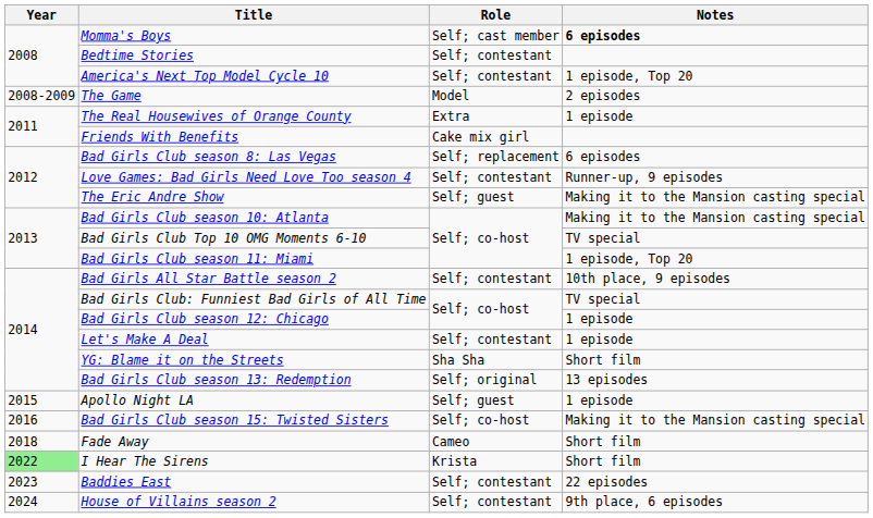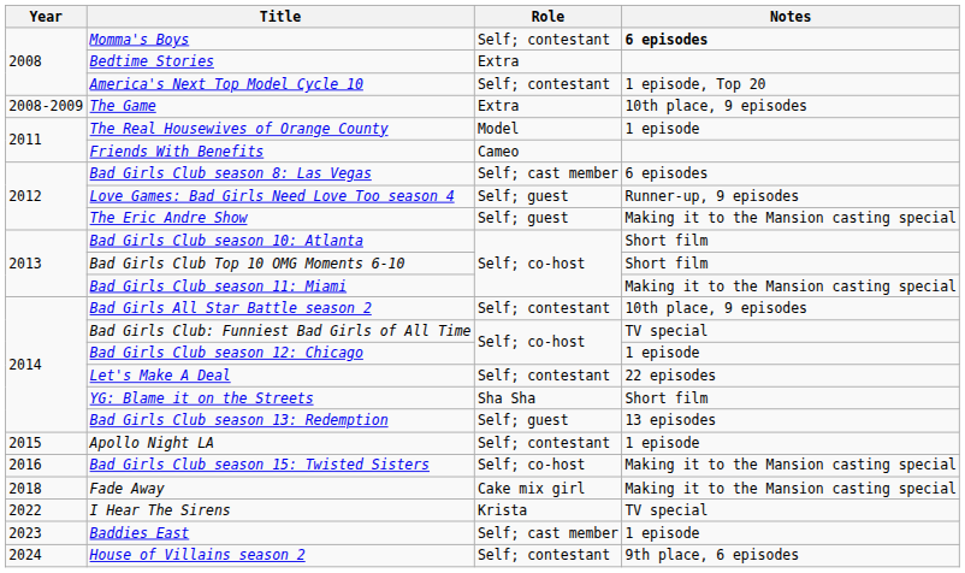Momma's Boys | Role: Self; cast member -> Self; contestant
Bedtime Stories | Role: Self; contestant -> Extra
The Game | Role: Model -> Extra
The Game | Notes: 2 episodes -> 10th place, 9 episodes
The Real Housewives of Orange County | Role: Extra -> Model
Friends With Benefits | Role: Cake mix girl -> Cameo
Bad Girls Club season 8: Las Vegas | Role: Self; replacement -> Self; cast member
Love Games: Bad Girls Need Love Too season 4 | Role: Self; contestant -> Self; guest
Bad Girls Club season 10: Atlanta | Notes: Making it to the Mansion casting special -> Short film
Bad Girls Club Top 10 OMG Moments 6-10 | Notes: TV special -> Short film
Bad Girls Club season 11: Miami | Notes: 1 episode, Top 20 -> Making it to the Mansion casting special
Let's Make A Deal | Notes: 1 episode -> 22 episodes
Bad Girls Club season 13: Redemption | Role: Self; original -> Self; guest
Apollo Night LA | Role: Self; guest -> Self; contestant
Fade Away | Role: Cameo -> Cake mix girl
Fade Away | Notes: Short film -> Making it to the Mansion casting special
I Hear The Sirens | Year: lightgreen background -> no background
I Hear The Sirens | Notes: Short film -> TV special
Baddies East | Role: Self; contestant -> Self; cast member
Baddies East | Notes: 22 episodes -> 1 episode
